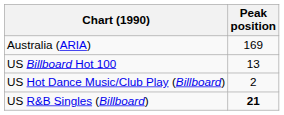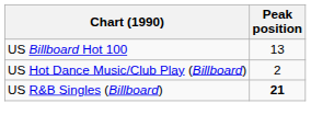- row: Australia (ARIA) | 169
